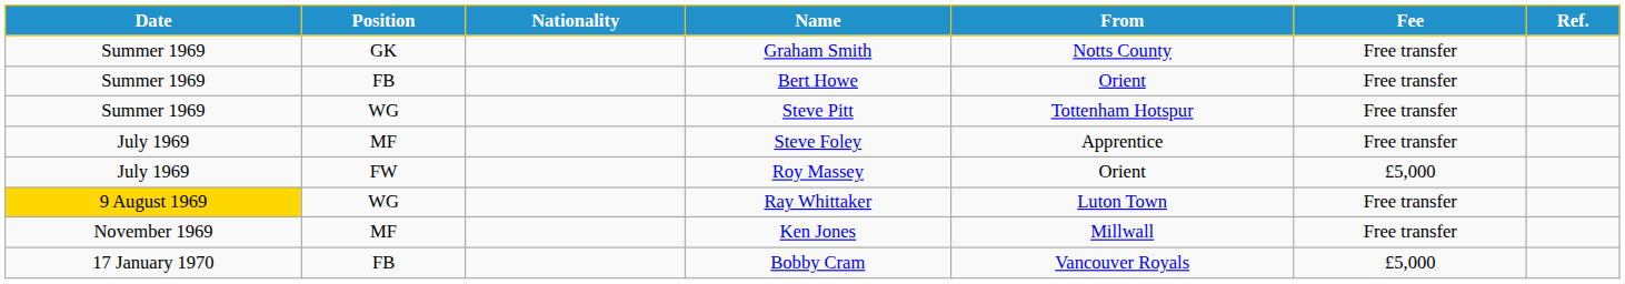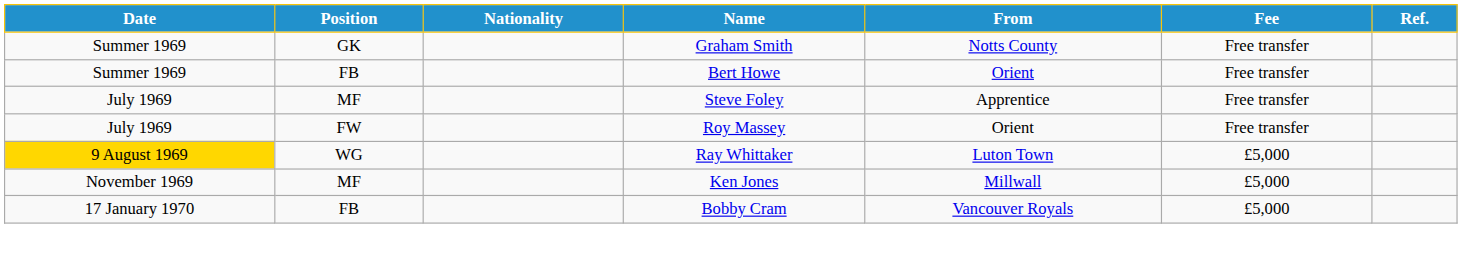- row: Summer 1969 | WG | Steve Pitt | Tottenham Hotspur | Free transfer
Roy Massey | Fee: £5,000 -> Free transfer
Ray Whittaker | Fee: Free transfer -> £5,000
Ken Jones | Fee: Free transfer -> £5,000
